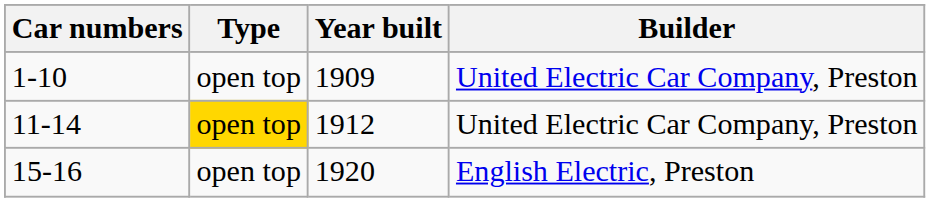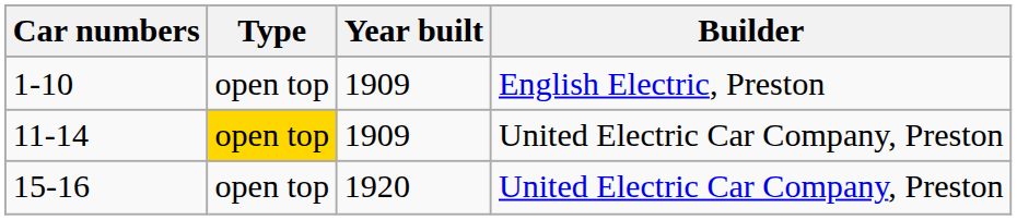1-10 | Builder: United Electric Car Company, Preston -> English Electric, Preston
11-14 | Year built: 1912 -> 1909
15-16 | Builder: English Electric, Preston -> United Electric Car Company, Preston
